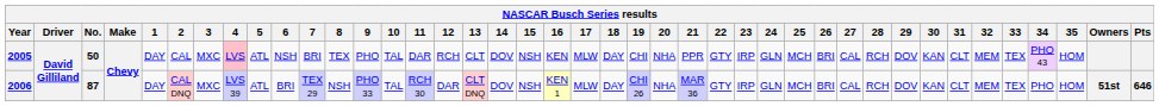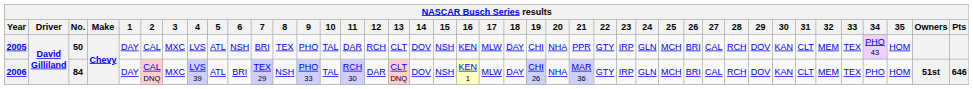2005 | 4: pink background -> no background
2006 | No.: 87 -> 84
